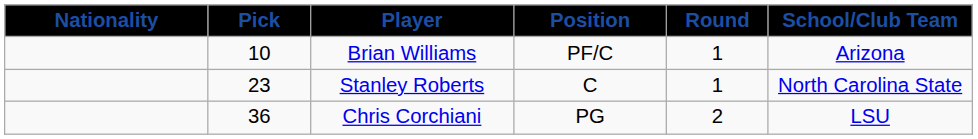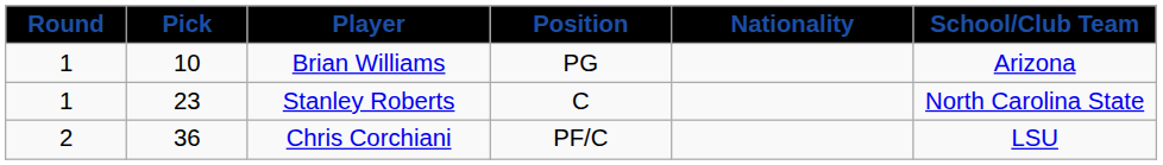columns swapped: Round <-> Nationality
Brian Williams | Position: PF/C -> PG
Chris Corchiani | Position: PG -> PF/C
